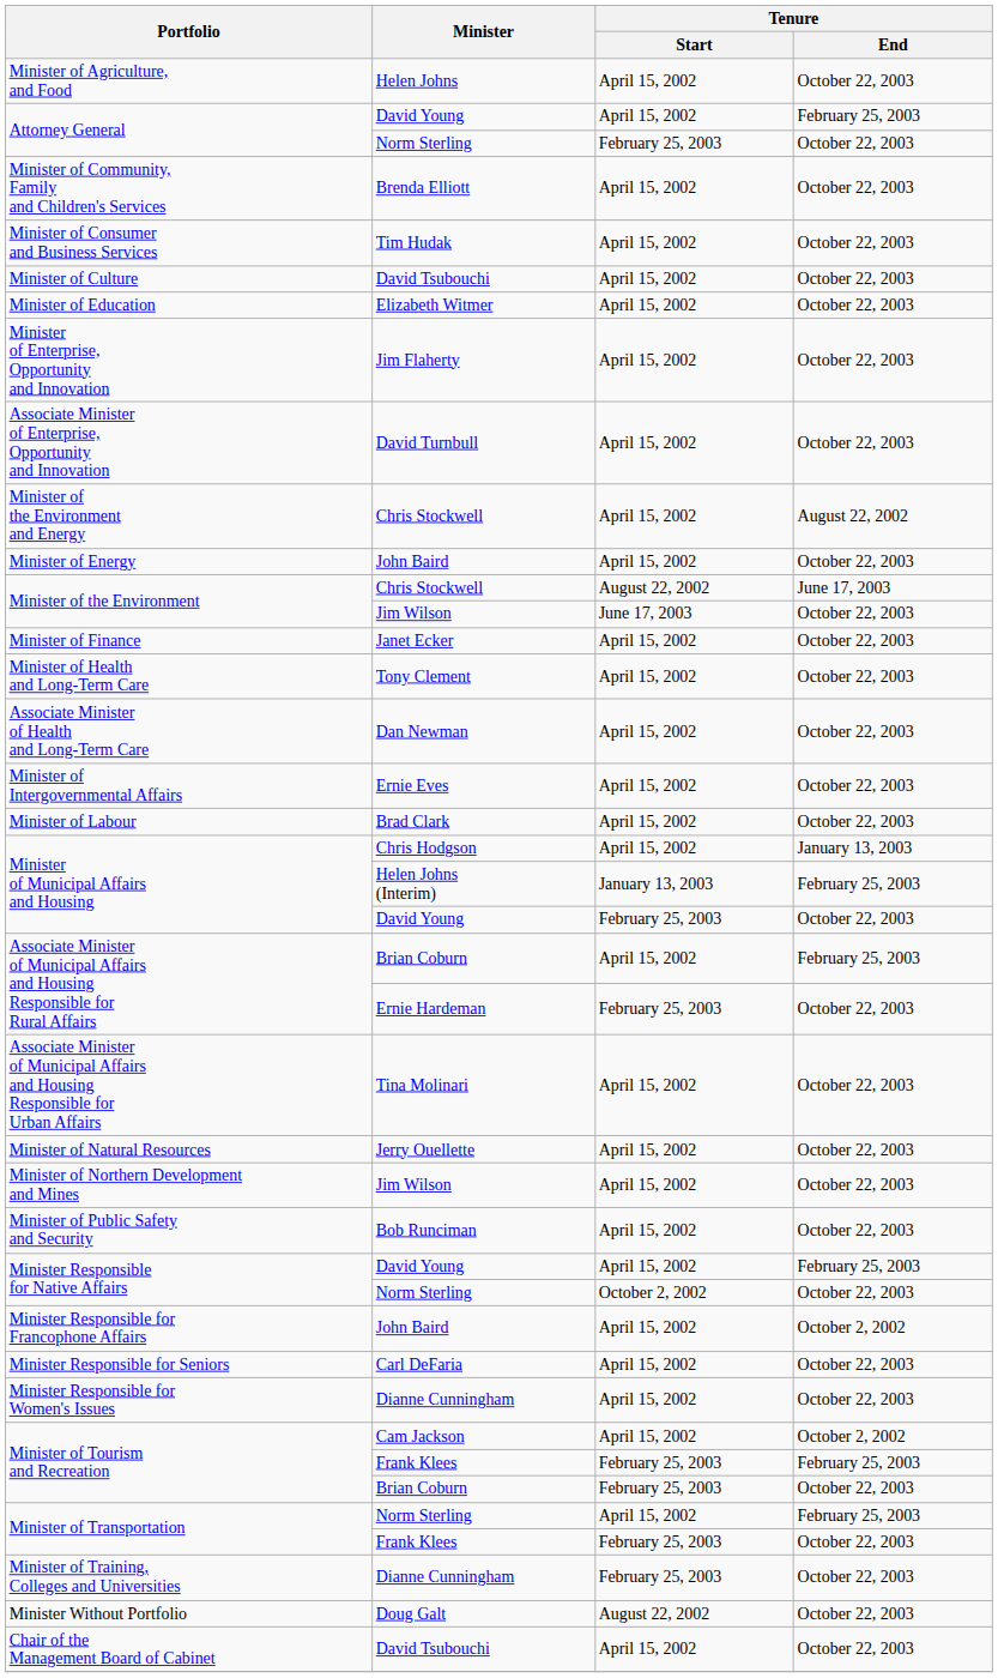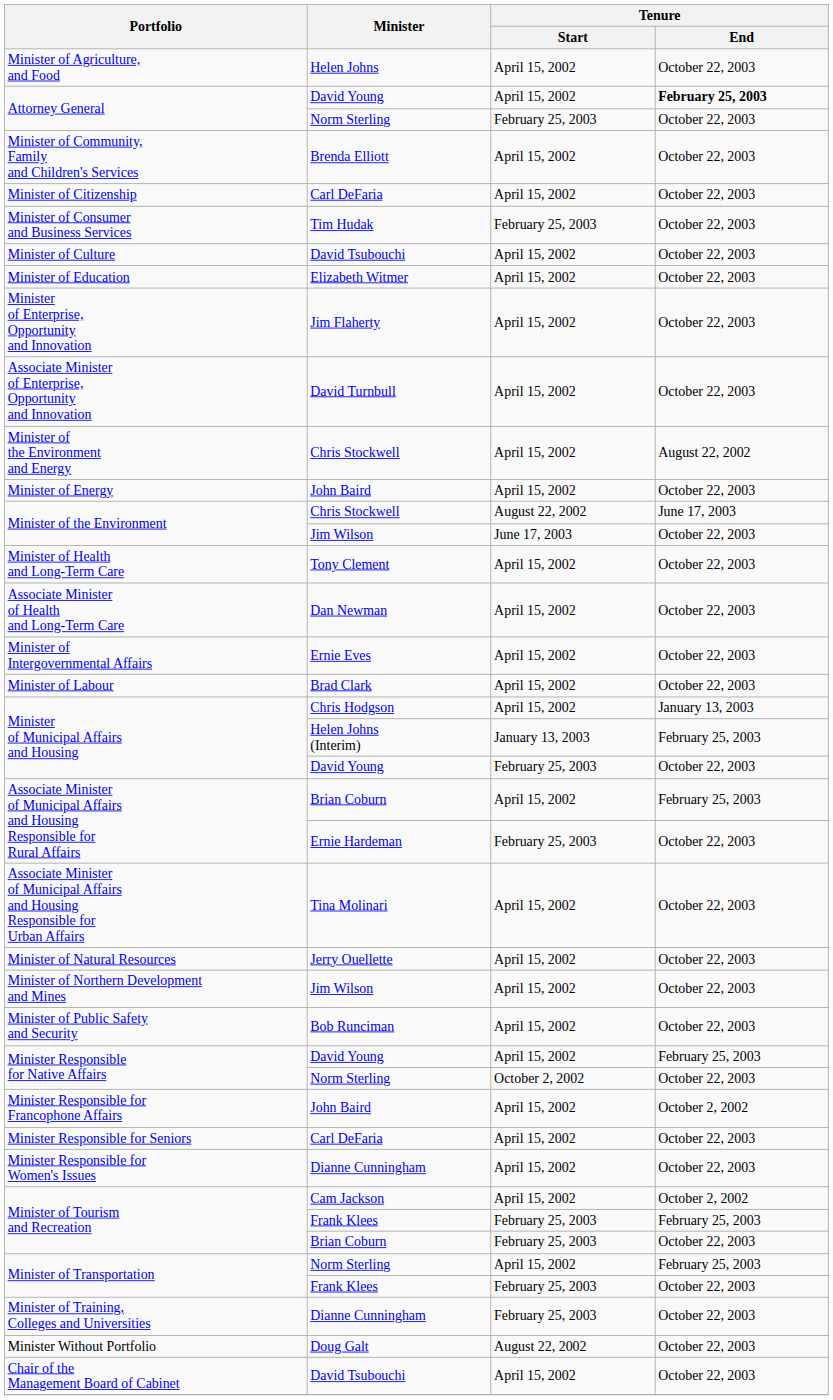Attorney General / David Young | Tenure / End: normal -> bold
+ row: Minister of Citizenship | Carl DeFaria | April 15, 2002 | October 22, 2003
Minister of Consumer and Business Services | Tenure / Start: April 15, 2002 -> February 25, 2003
- row: Minister of Finance | Janet Ecker | April 15, 2002 | October 22, 2003
